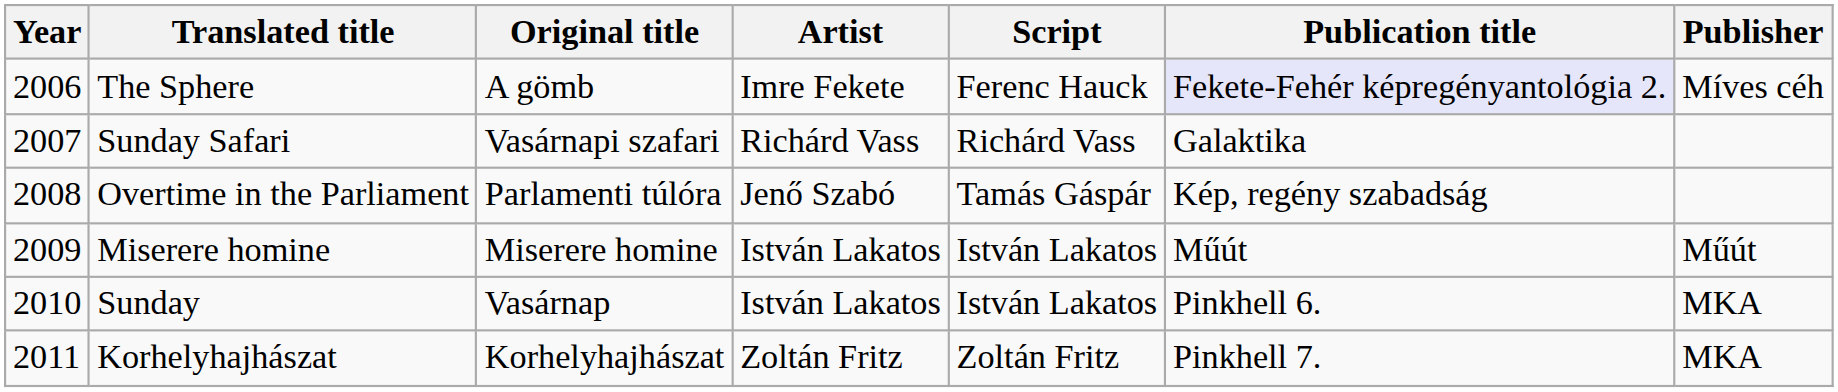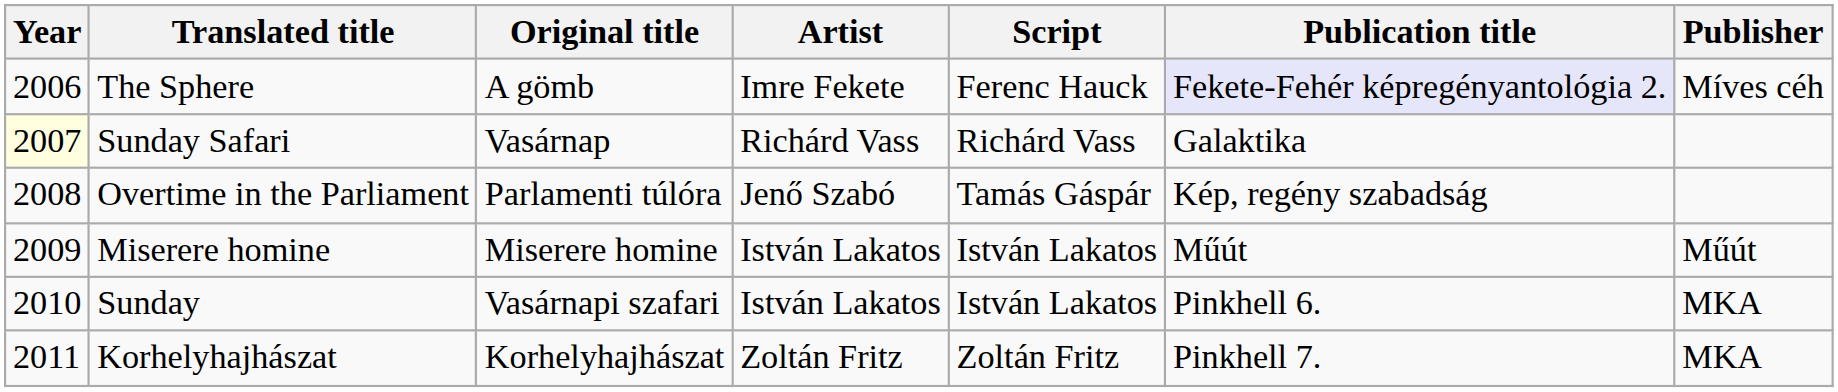Sunday Safari | Year: no background -> lightyellow background
Sunday Safari | Original title: Vasárnapi szafari -> Vasárnap
Sunday | Original title: Vasárnap -> Vasárnapi szafari
